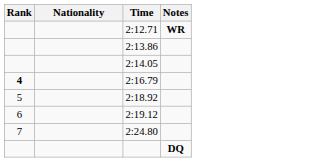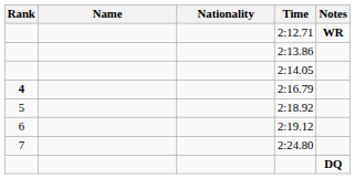+ column: Name
